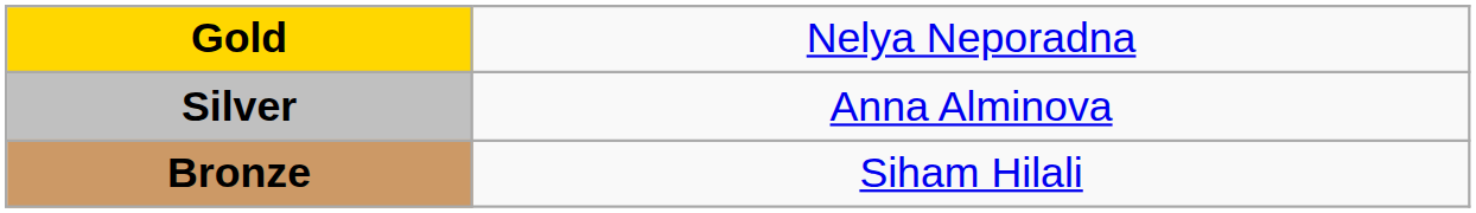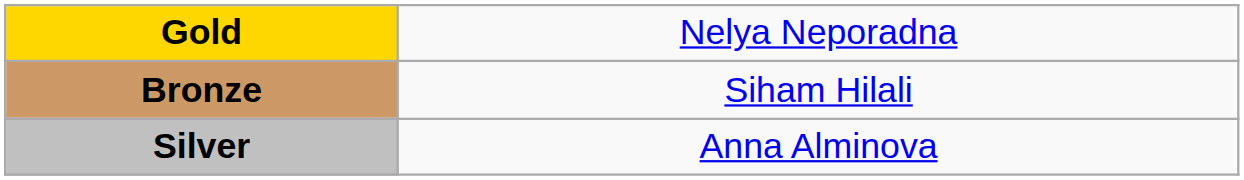rows swapped: Silver <-> Bronze
